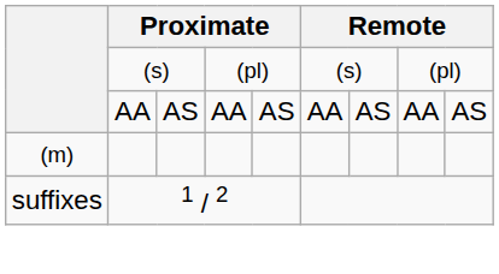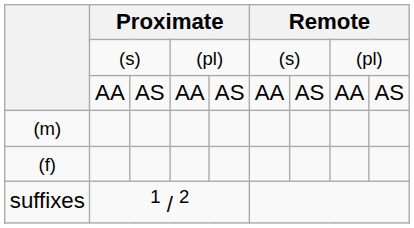+ row: (f)
